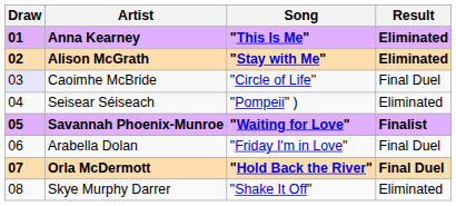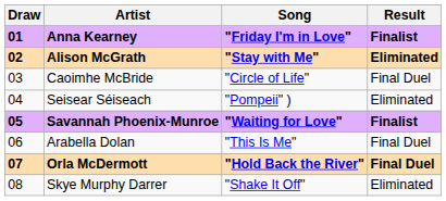Anna Kearney | Song: "This Is Me" -> "Friday I'm in Love"
Anna Kearney | Result: Eliminated -> Finalist
Caoimhe McBride | Draw: lavender background -> no background
Arabella Dolan | Song: "Friday I'm in Love" -> "This Is Me"
